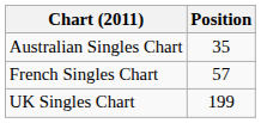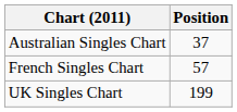Australian Singles Chart | Position: 35 -> 37
